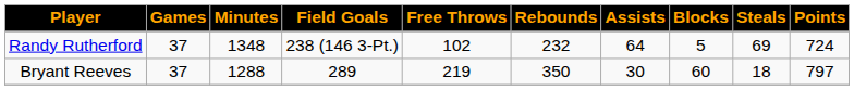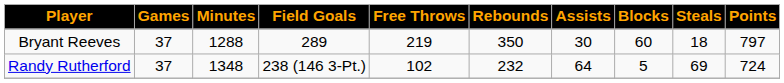rows swapped: Bryant Reeves <-> Randy Rutherford
